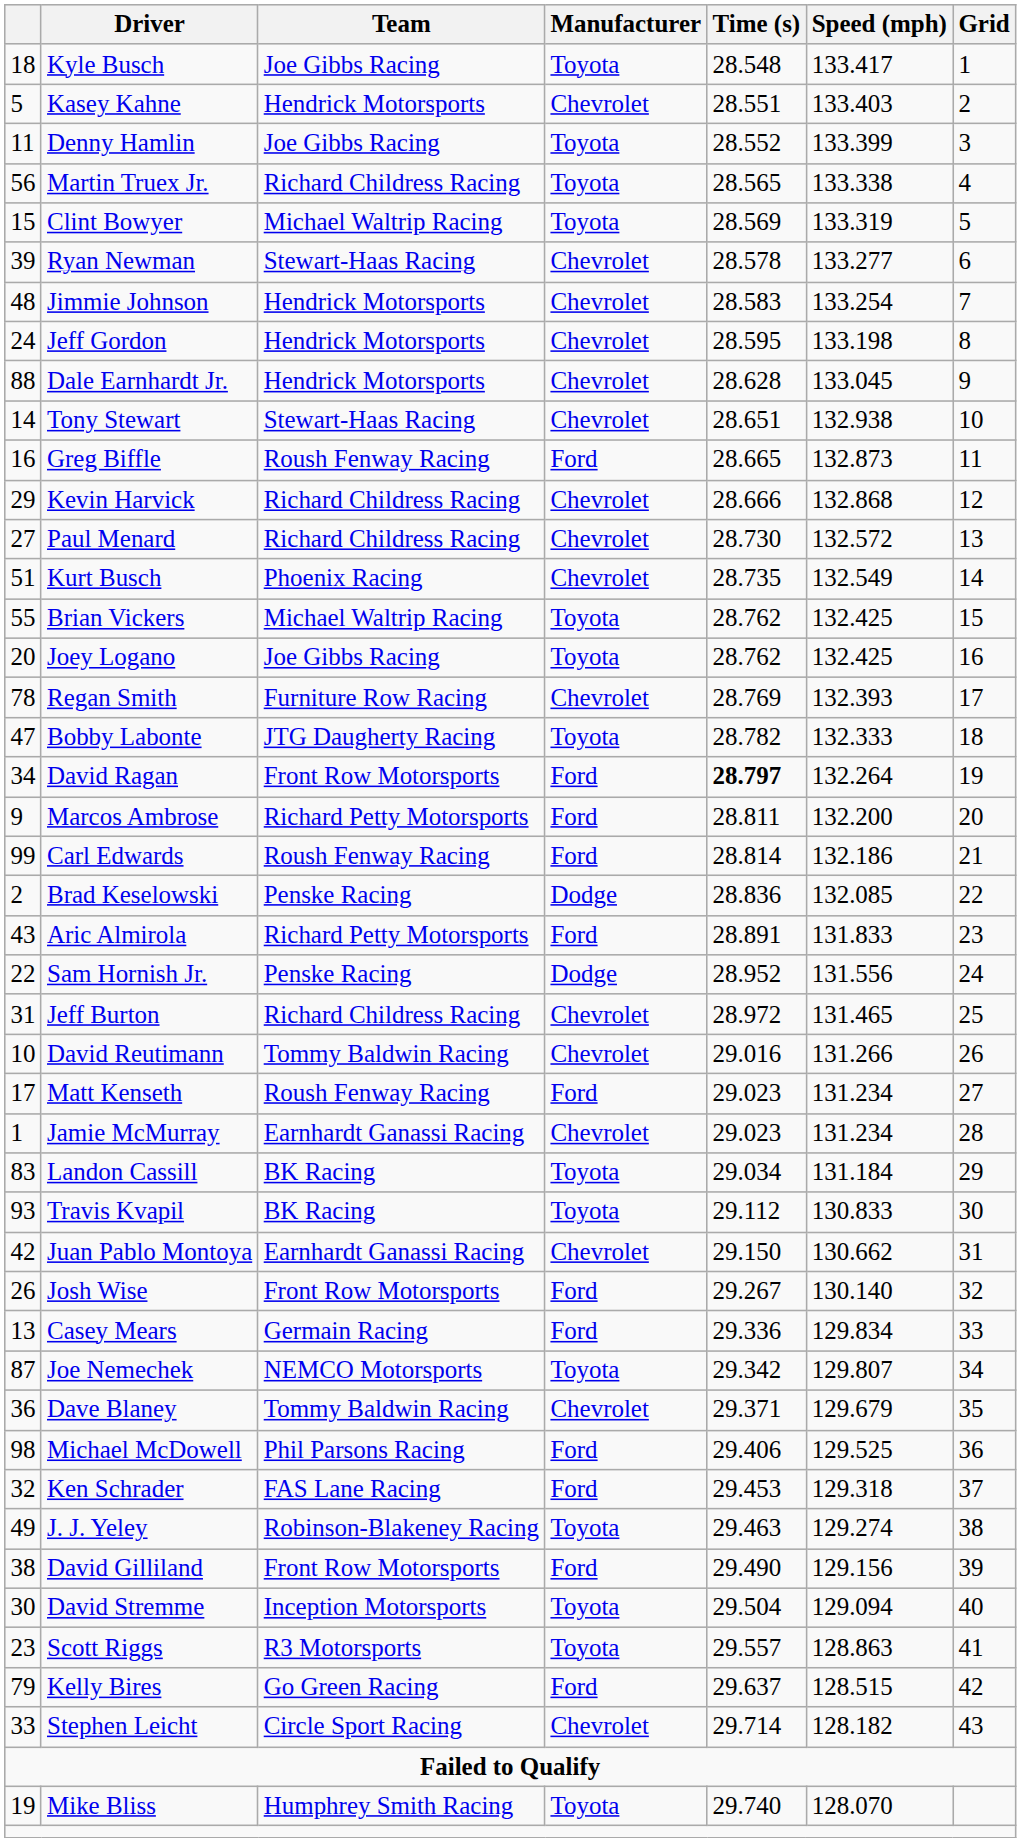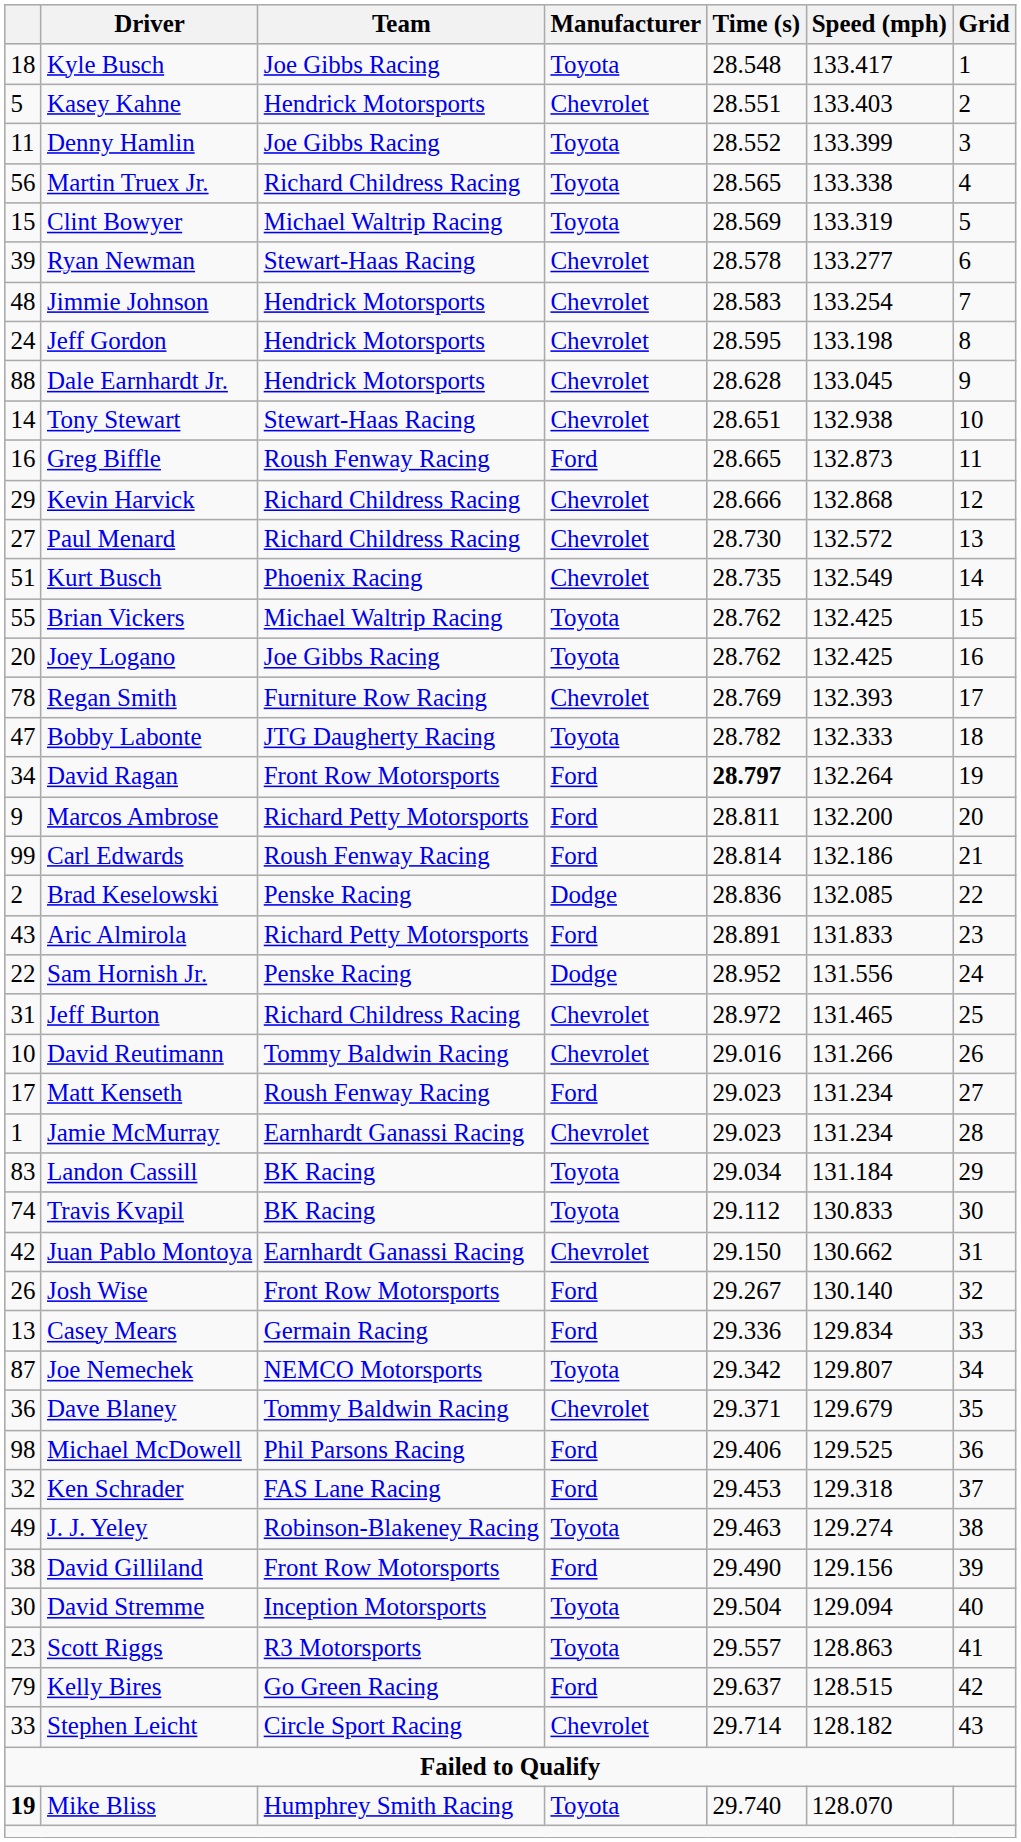Travis Kvapil | column 1: 93 -> 74
Mike Bliss | column 1: normal -> bold
